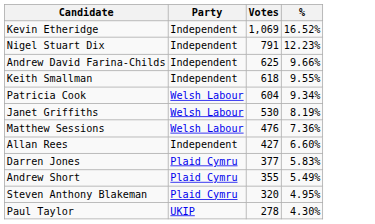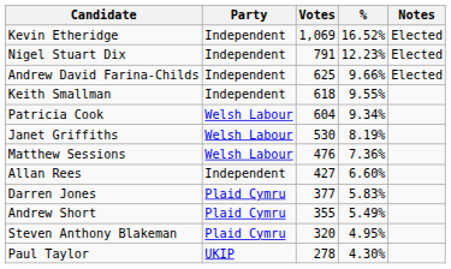+ column: Notes | Elected | Elected | Elected
